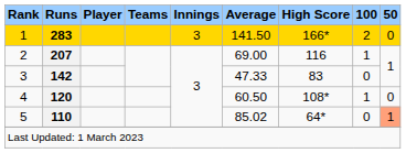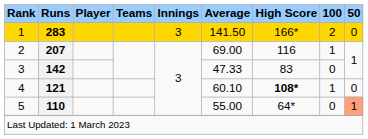4 | Runs: 120 -> 121
4 | Average: 60.50 -> 60.10
4 | High Score: normal -> bold
5 | Average: 85.02 -> 55.00
